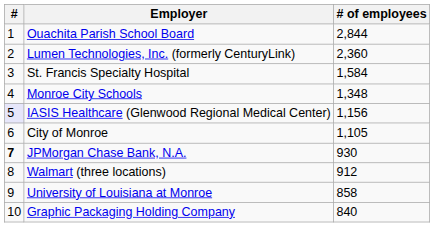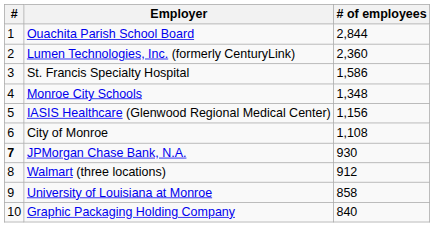St. Francis Specialty Hospital | # of employees: 1,584 -> 1,586
IASIS Healthcare (Glenwood Regional Medical Center) | #: lavender background -> no background
City of Monroe | # of employees: 1,105 -> 1,108
